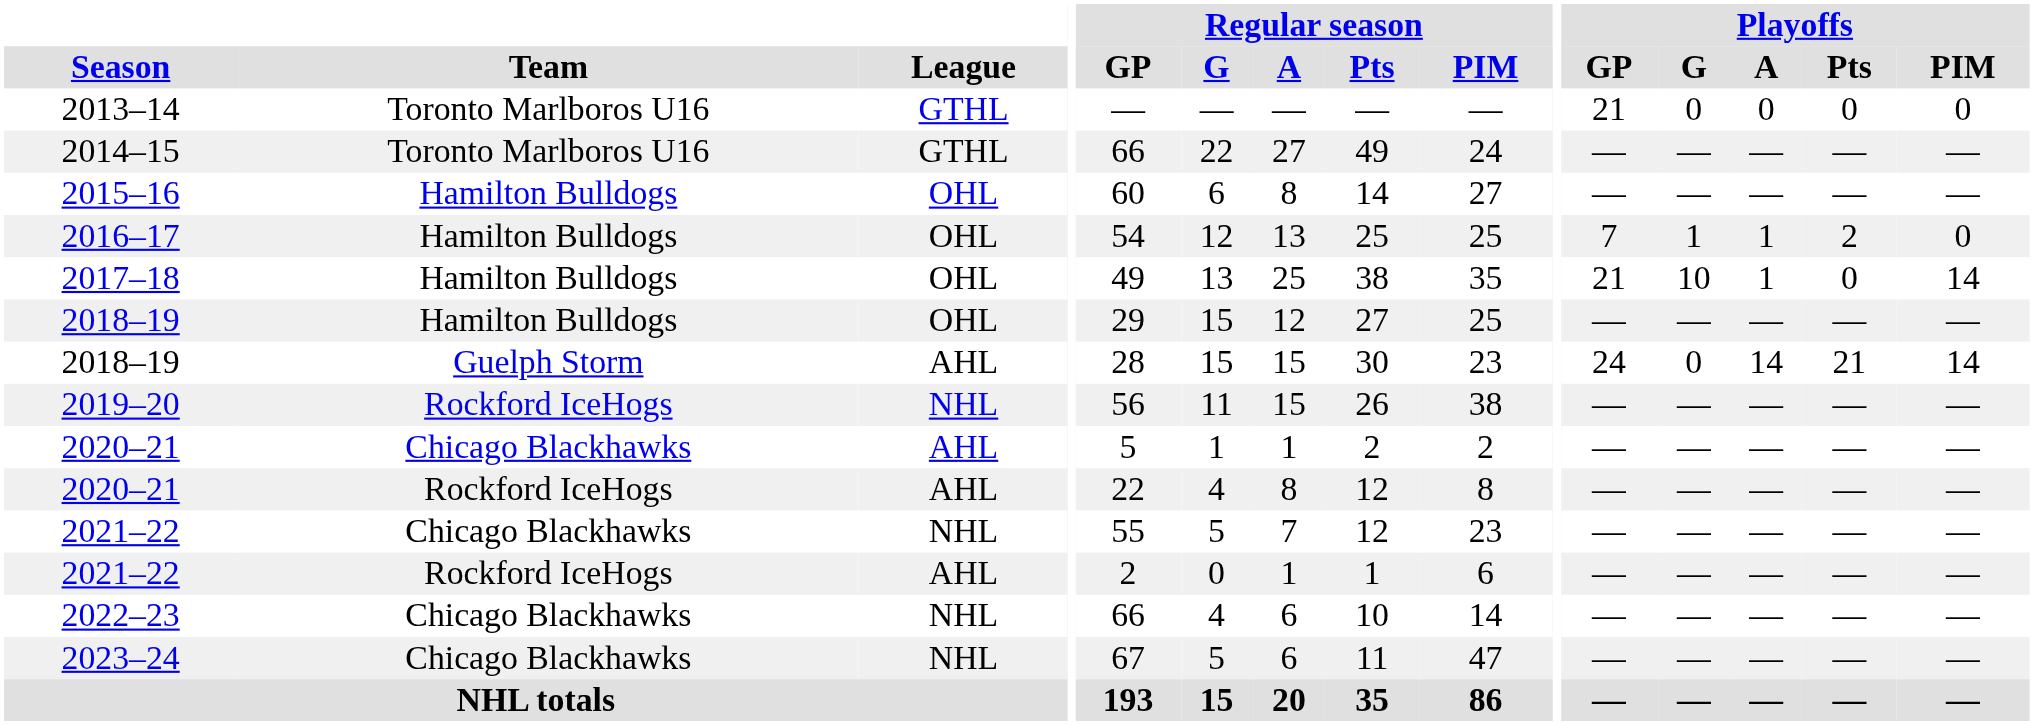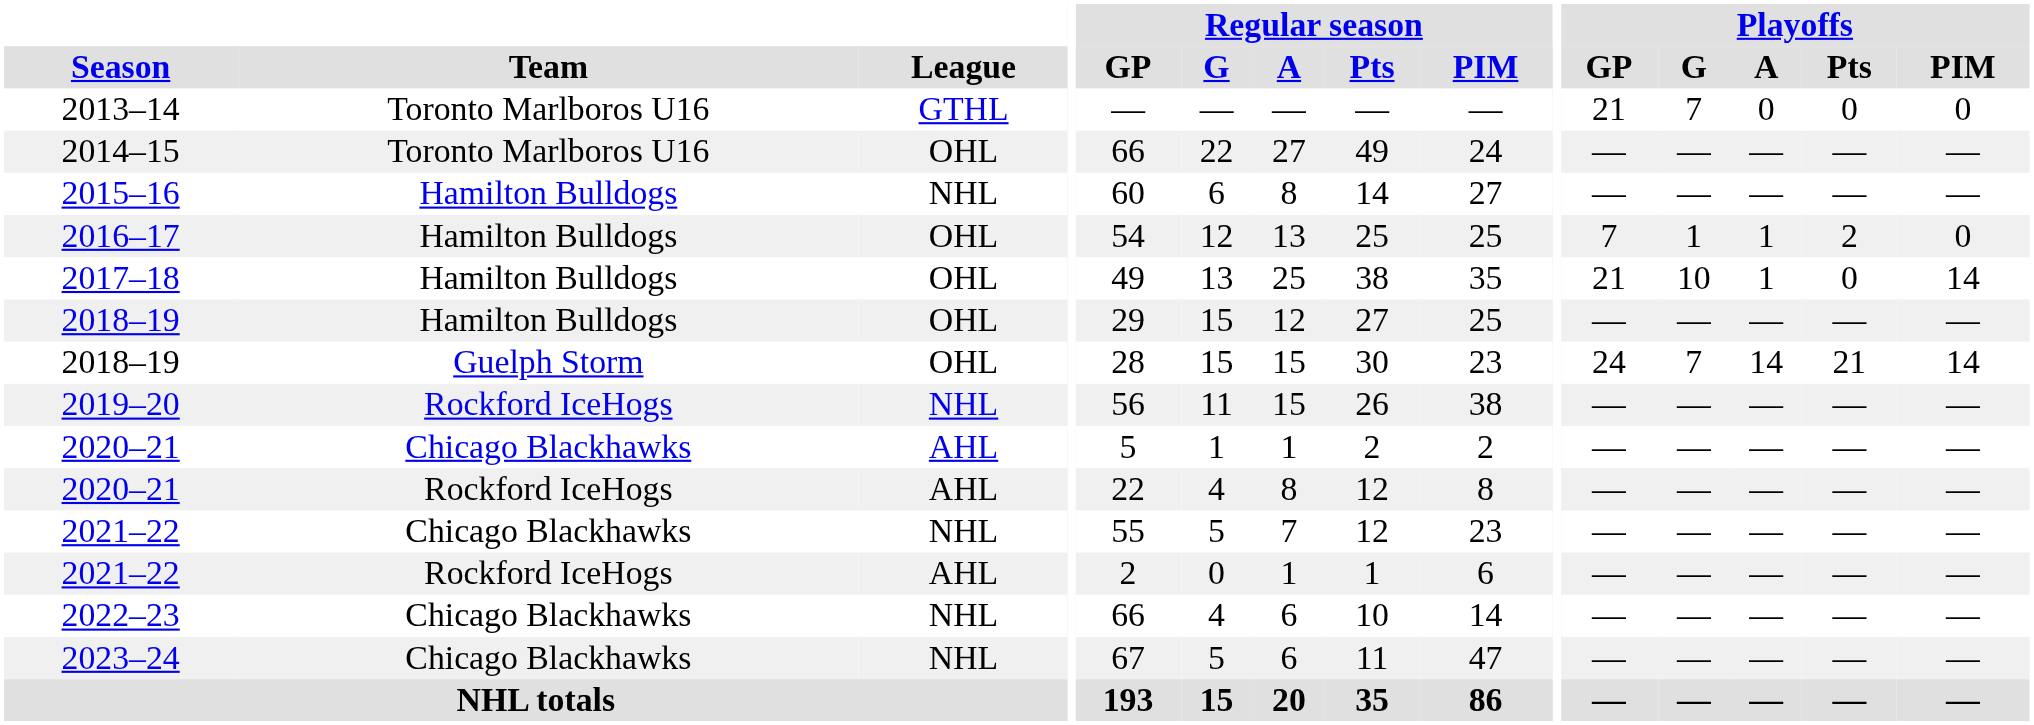2013–14 | Playoffs / G: 0 -> 7
2014–15 | League: GTHL -> OHL
2015–16 | League: OHL -> NHL
2018–19 / Guelph Storm | League: AHL -> OHL
2018–19 / Guelph Storm | Playoffs / G: 0 -> 7
